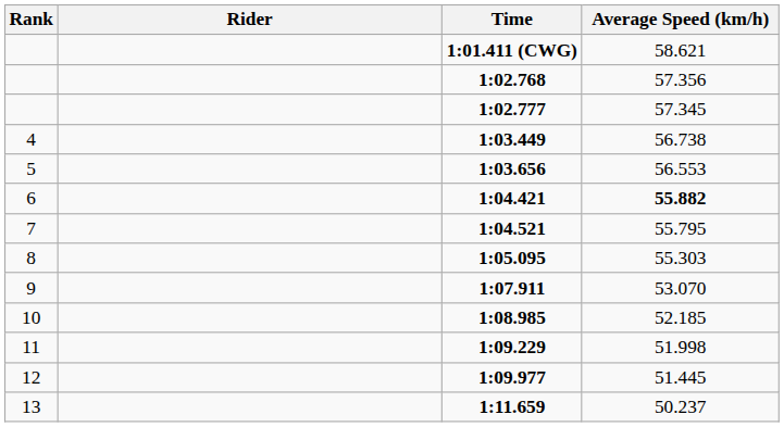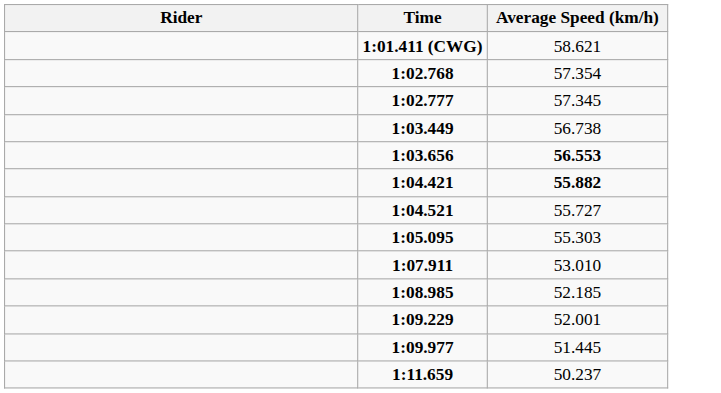- column: Rank | 4 | 5 | 6 | 7 | 8 | 9 | 10 | 11 | 12 | 13
1:02.768 | Average Speed (km/h): 57.356 -> 57.354
1:03.656 | Average Speed (km/h): normal -> bold
1:04.521 | Average Speed (km/h): 55.795 -> 55.727
1:07.911 | Average Speed (km/h): 53.070 -> 53.010
1:09.229 | Average Speed (km/h): 51.998 -> 52.001
